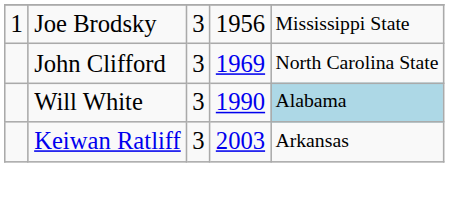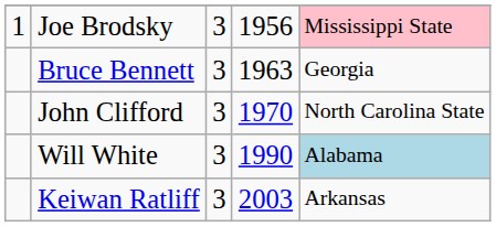Joe Brodsky | column 5: no background -> pink background
+ row: Bruce Bennett | 3 | 1963 | Georgia
John Clifford | column 4: 1969 -> 1970
